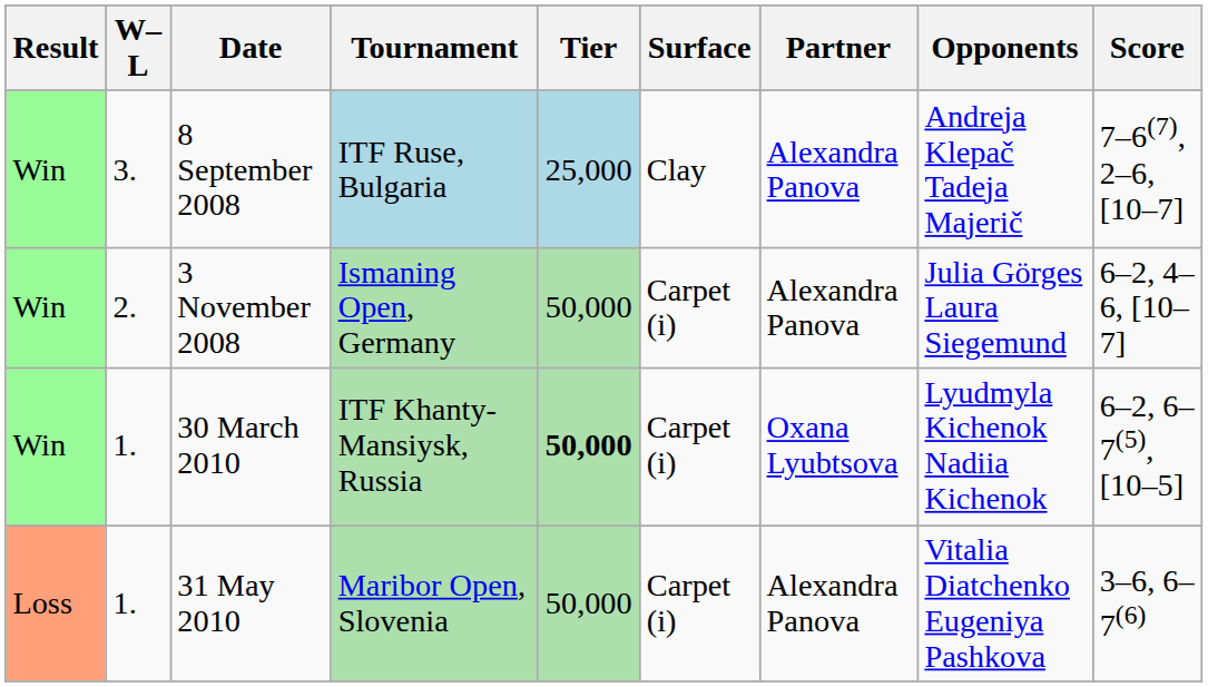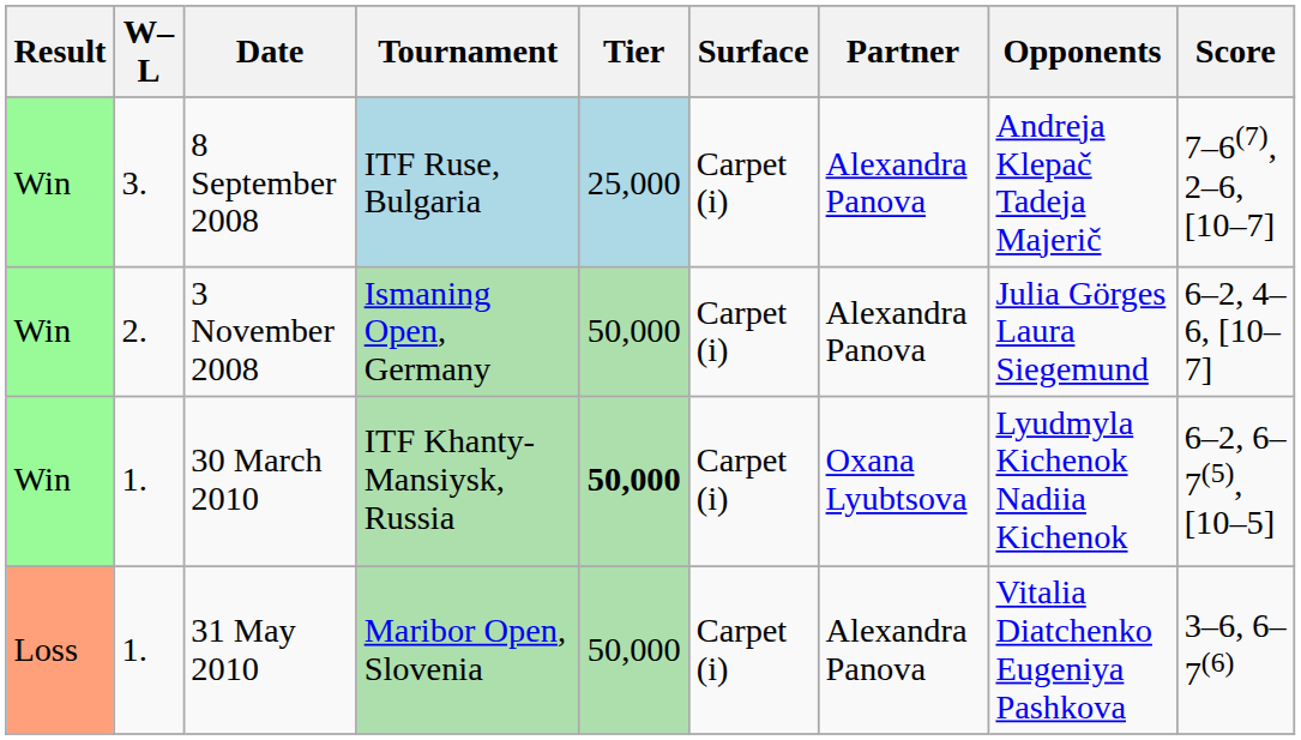8 September 2008 | Surface: Clay -> Carpet (i)
